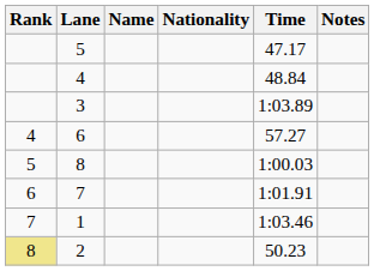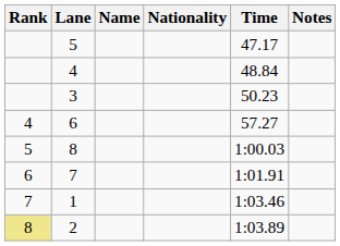3 | Time: 1:03.89 -> 50.23
2 | Time: 50.23 -> 1:03.89
